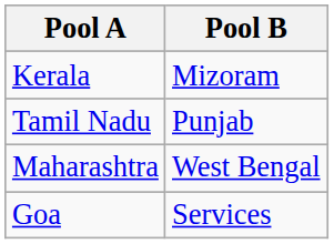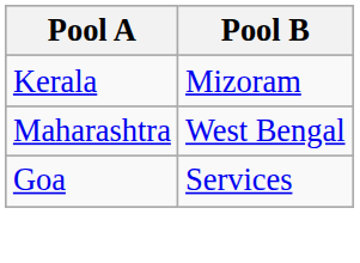- row: Tamil Nadu | Punjab
